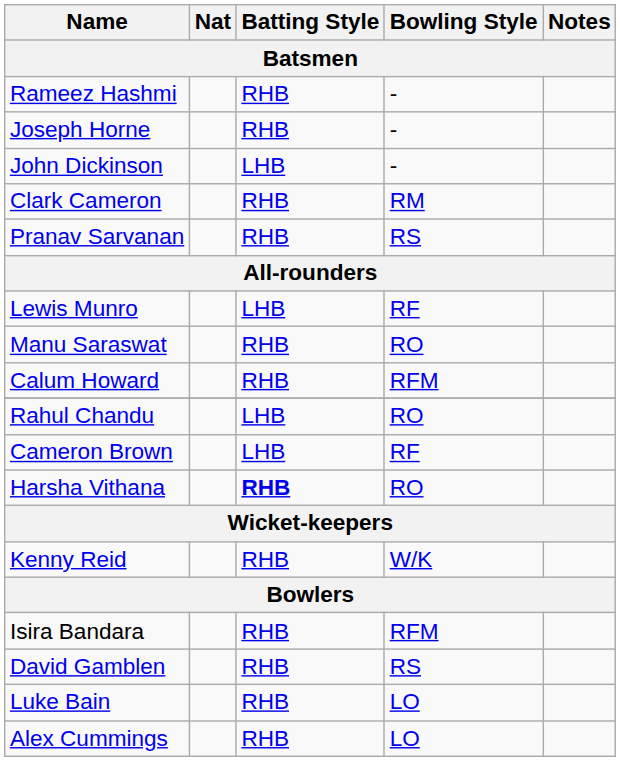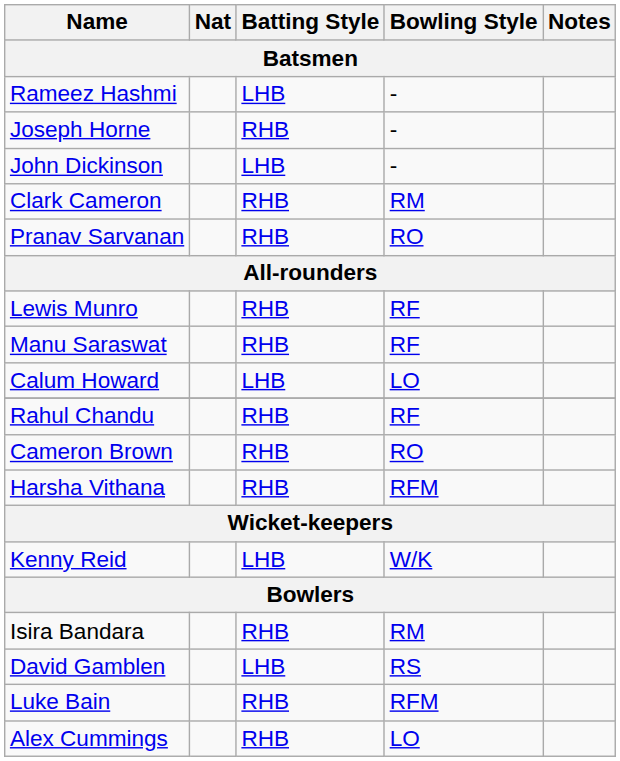Rameez Hashmi | Batting Style: RHB -> LHB
Pranav Sarvanan | Bowling Style: RS -> RO
Lewis Munro | Batting Style: LHB -> RHB
Manu Saraswat | Bowling Style: RO -> RF
Calum Howard | Batting Style: RHB -> LHB
Calum Howard | Bowling Style: RFM -> LO
Rahul Chandu | Batting Style: LHB -> RHB
Rahul Chandu | Bowling Style: RO -> RF
Cameron Brown | Batting Style: LHB -> RHB
Cameron Brown | Bowling Style: RF -> RO
Harsha Vithana | Batting Style: bold -> normal
Harsha Vithana | Bowling Style: RO -> RFM
Kenny Reid | Batting Style: RHB -> LHB
Isira Bandara | Bowling Style: RFM -> RM
David Gamblen | Batting Style: RHB -> LHB
Luke Bain | Bowling Style: LO -> RFM
